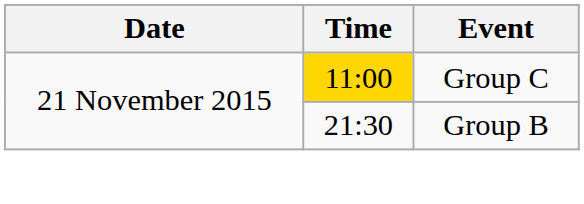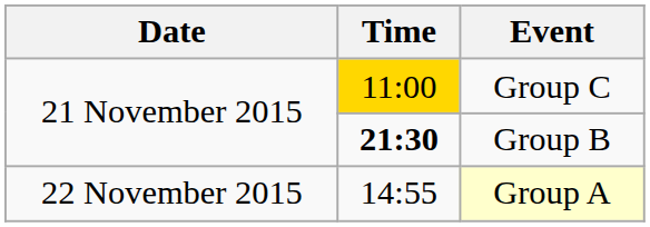Group B | Time: normal -> bold
+ row: 22 November 2015 | 14:55 | Group A
